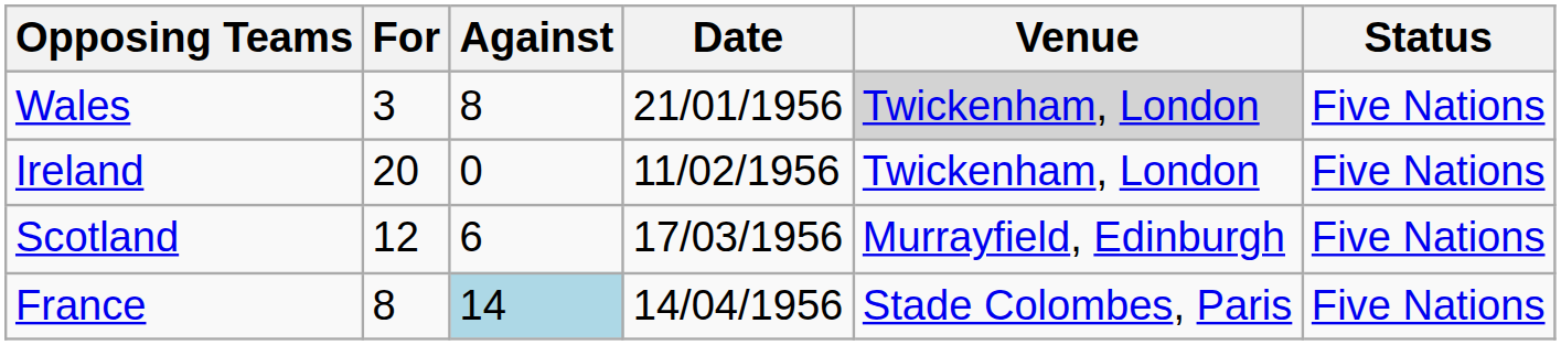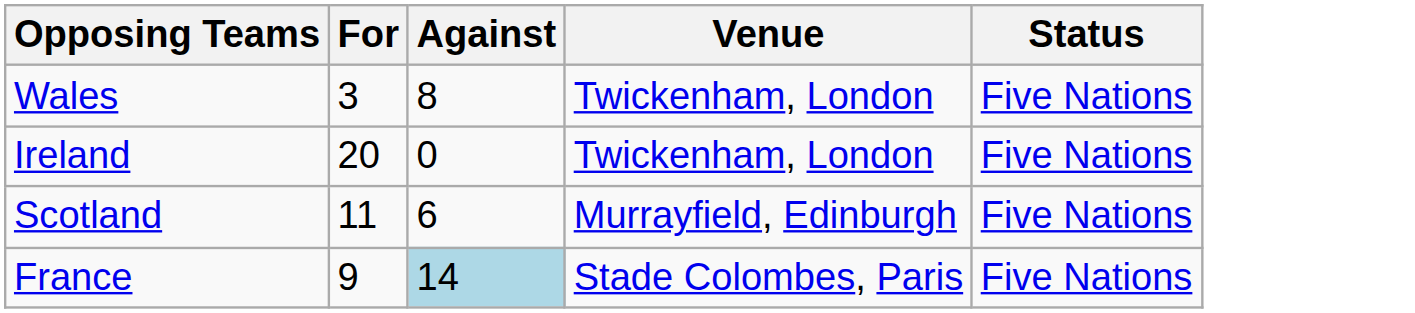- column: Date | 21/01/1956 | 11/02/1956 | 17/03/1956 | 14/04/1956
Wales | Venue: lightgrey background -> no background
Scotland | For: 12 -> 11
France | For: 8 -> 9
